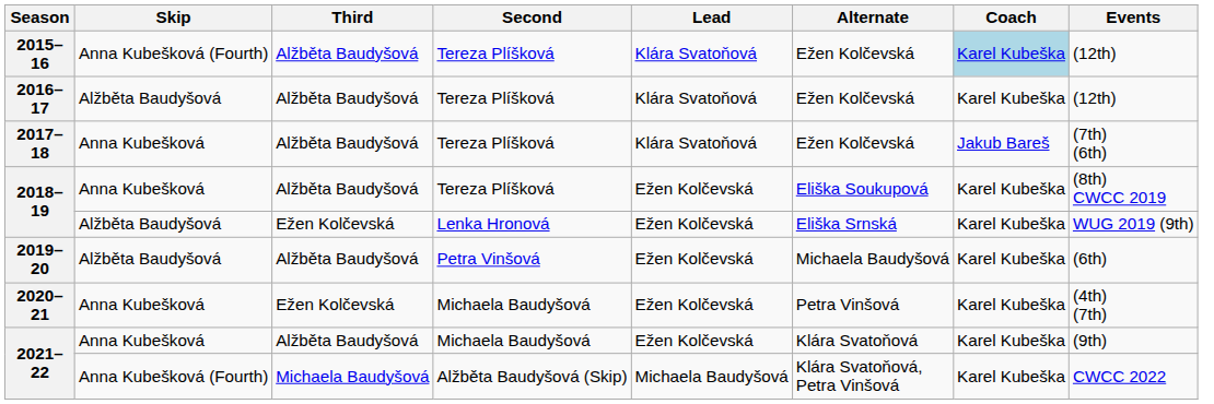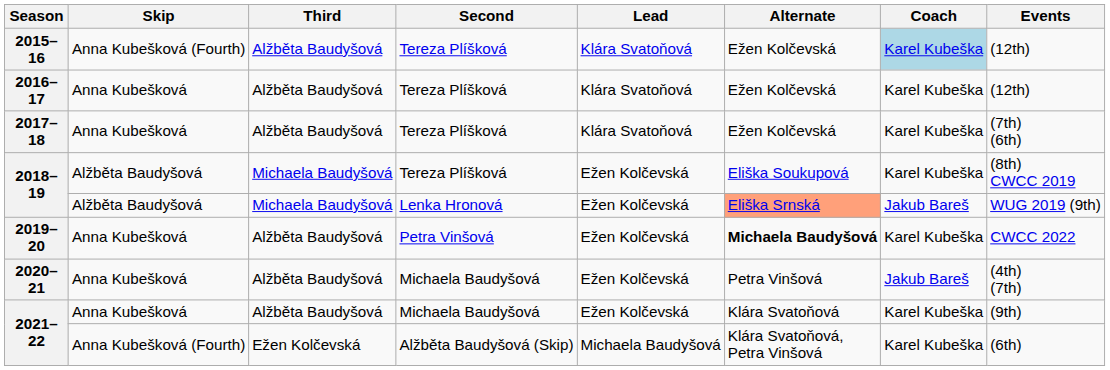2016–17 | Skip: Alžběta Baudyšová -> Anna Kubešková
2017–18 | Coach: Jakub Bareš -> Karel Kubeška
2018–19 / Tereza Plíšková | Skip: Anna Kubešková -> Alžběta Baudyšová
2018–19 / Tereza Plíšková | Third: Alžběta Baudyšová -> Michaela Baudyšová
2018–19 / Lenka Hronová | Third: Ežen Kolčevská -> Michaela Baudyšová
2018–19 / Lenka Hronová | Alternate: no background -> lightsalmon background
2018–19 / Lenka Hronová | Coach: Karel Kubeška -> Jakub Bareš
2019–20 | Skip: Alžběta Baudyšová -> Anna Kubešková
2019–20 | Alternate: normal -> bold
2019–20 | Events: (6th) -> CWCC 2022
2020–21 | Third: Ežen Kolčevská -> Alžběta Baudyšová
2020–21 | Coach: Karel Kubeška -> Jakub Bareš
2021–22 / Alžběta Baudyšová (Skip) | Third: Michaela Baudyšová -> Ežen Kolčevská
2021–22 / Alžběta Baudyšová (Skip) | Events: CWCC 2022 -> (6th)
